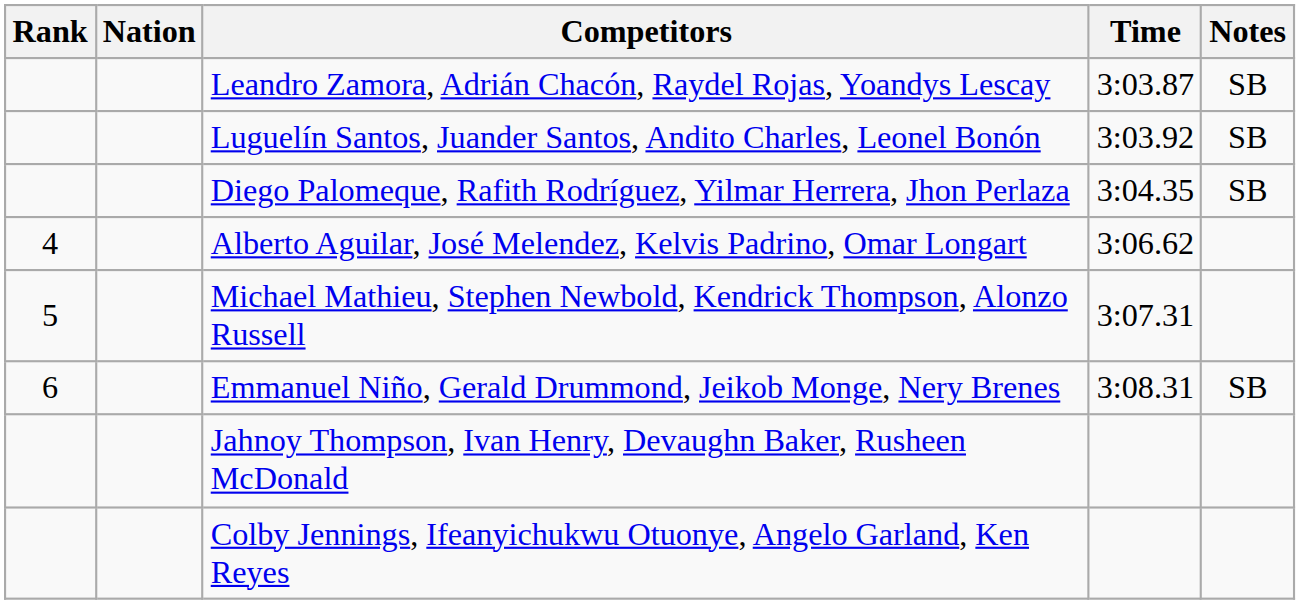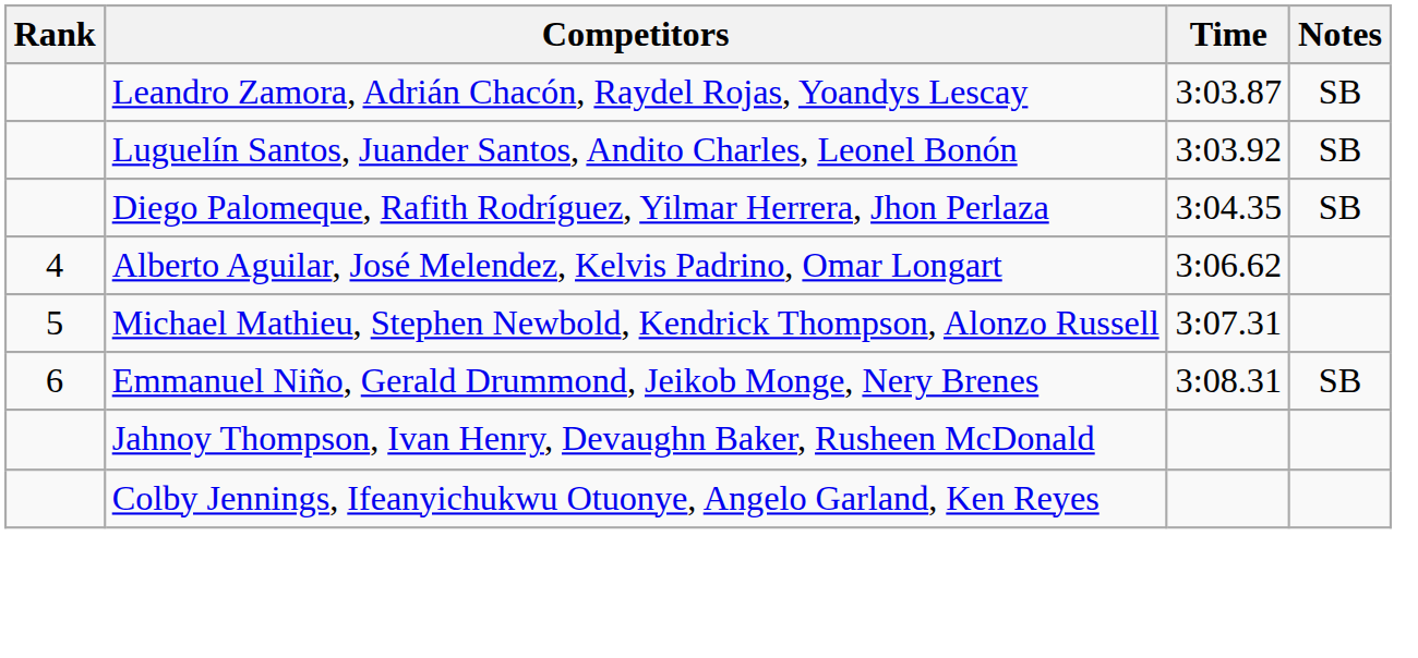- column: Nation
